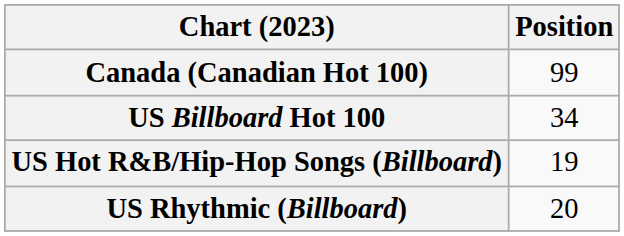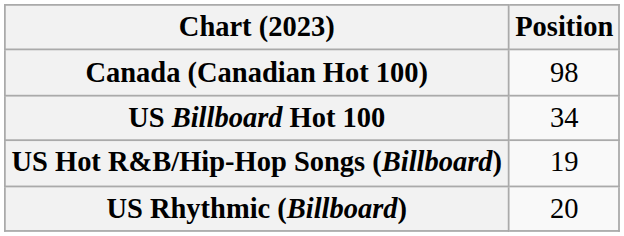Canada (Canadian Hot 100) | Position: 99 -> 98
